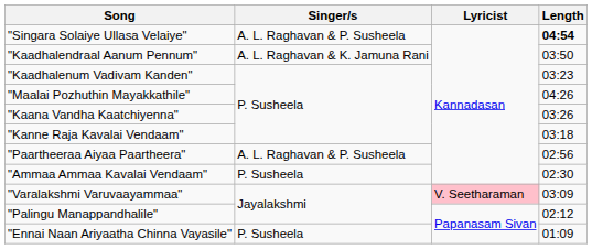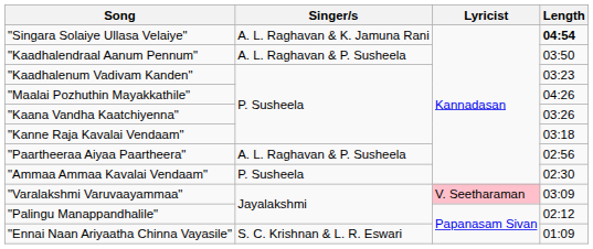"Singara Solaiye Ullasa Velaiye" | Singer/s: A. L. Raghavan & P. Susheela -> A. L. Raghavan & K. Jamuna Rani
"Kaadhalendraal Aanum Pennum" | Singer/s: A. L. Raghavan & K. Jamuna Rani -> A. L. Raghavan & P. Susheela
"Ennai Naan Ariyaatha Chinna Vayasile" | Singer/s: P. Susheela -> S. C. Krishnan & L. R. Eswari
